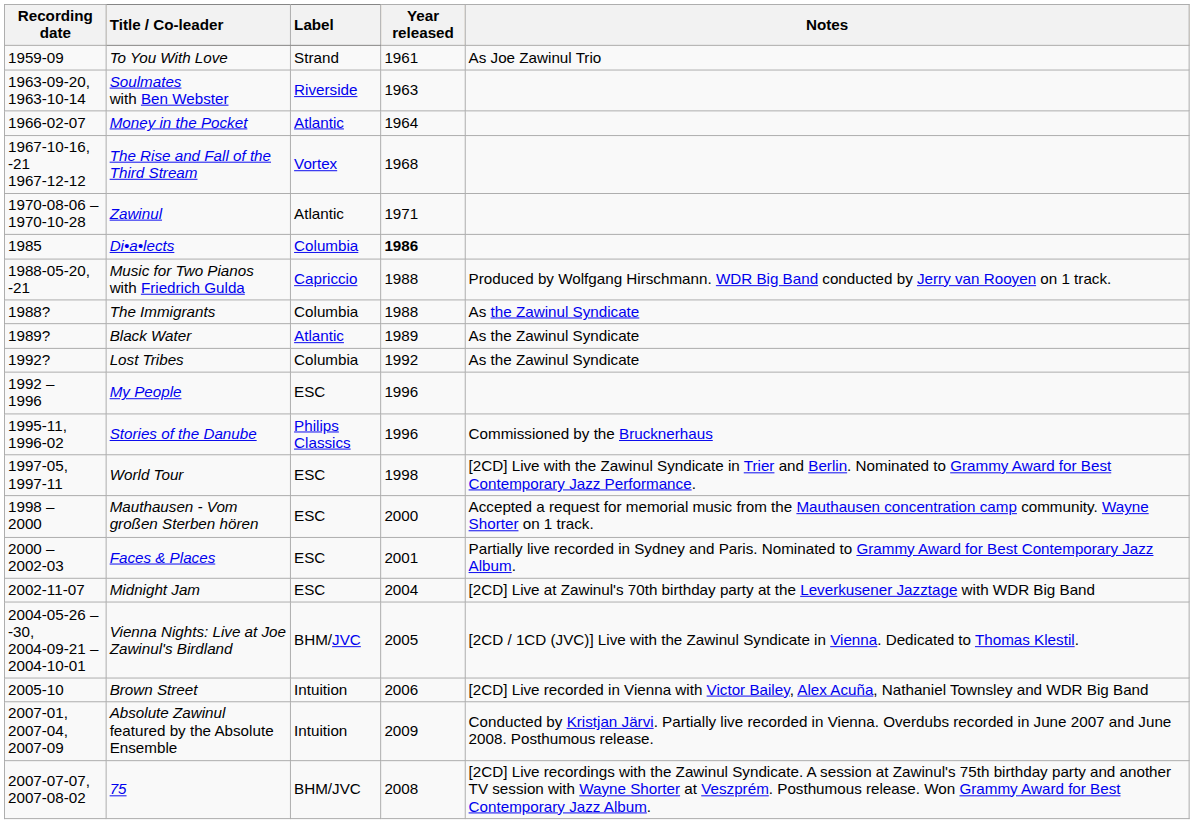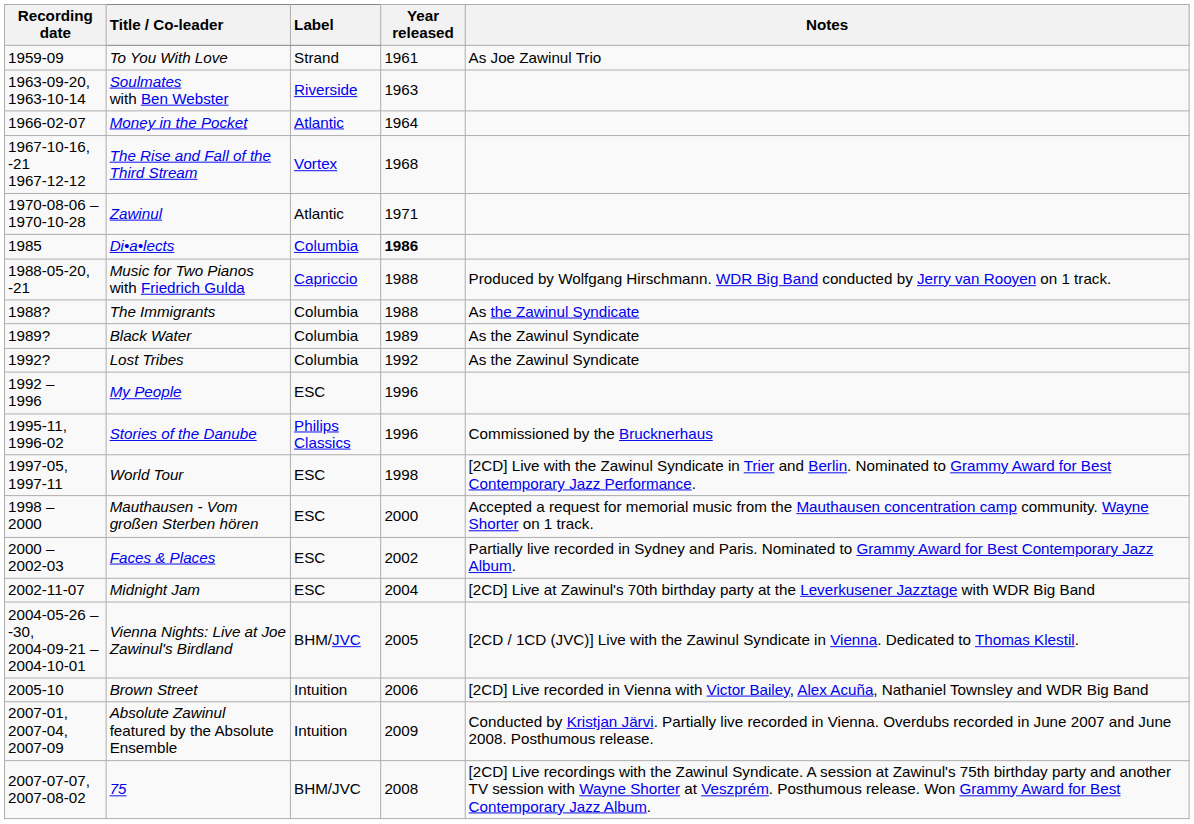Black Water | Label: Atlantic -> Columbia
Faces & Places | Year released: 2001 -> 2002
